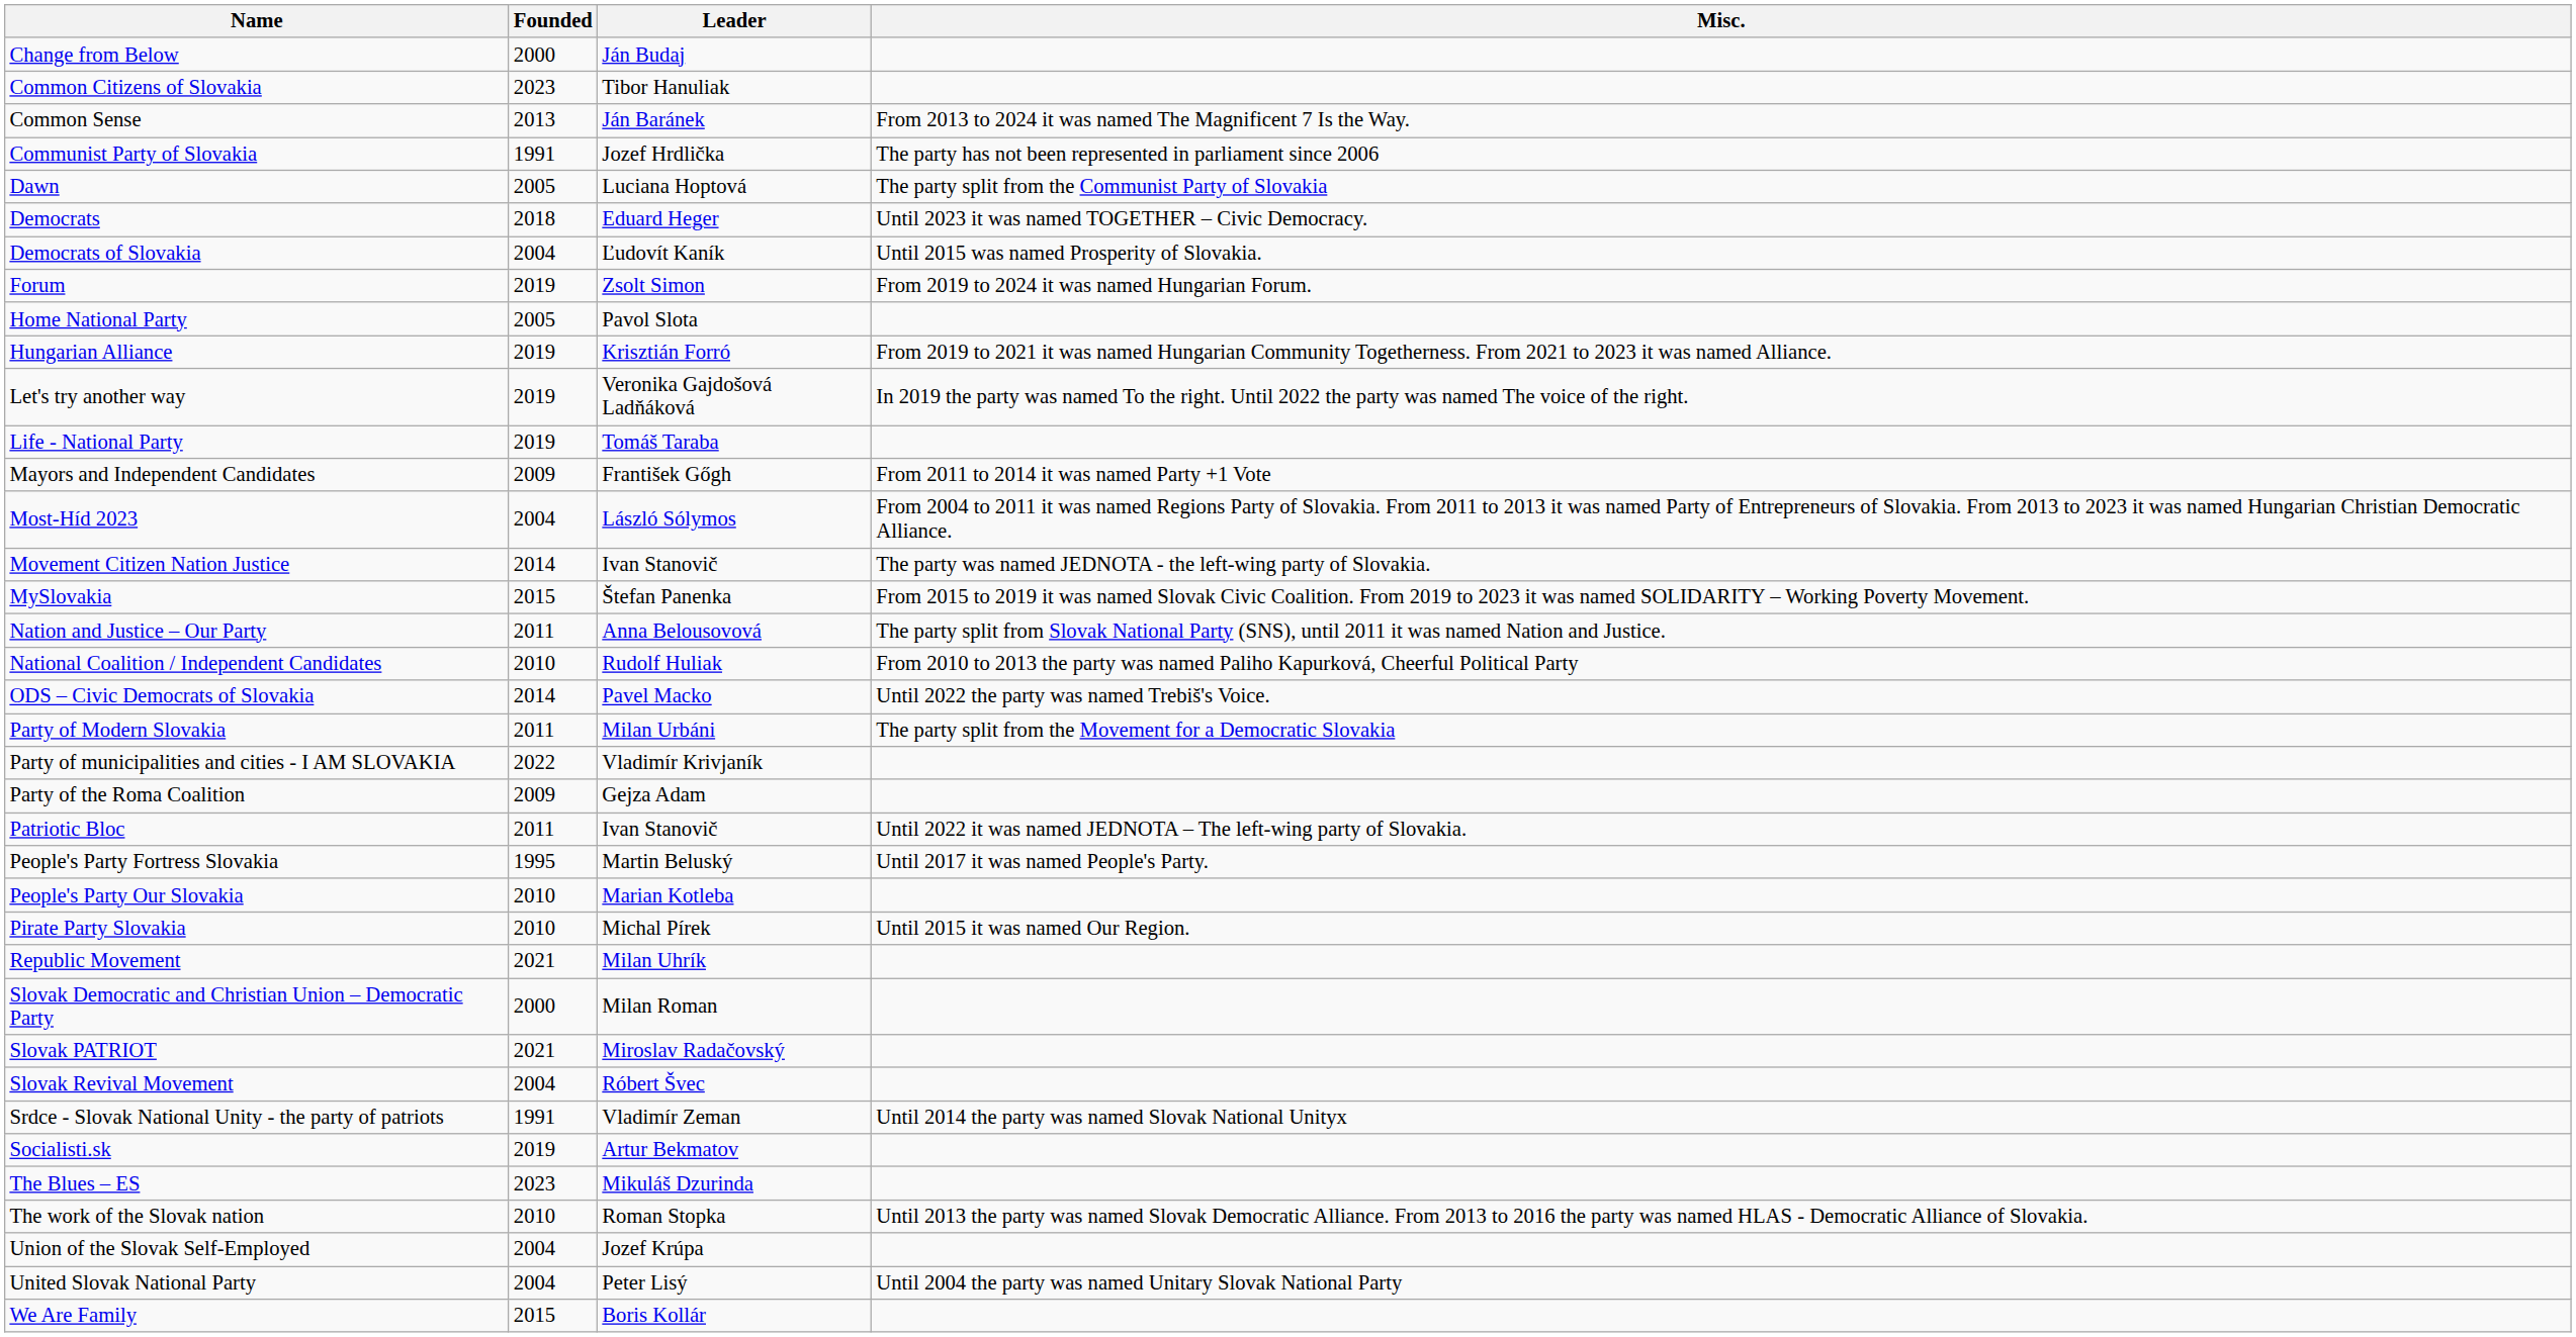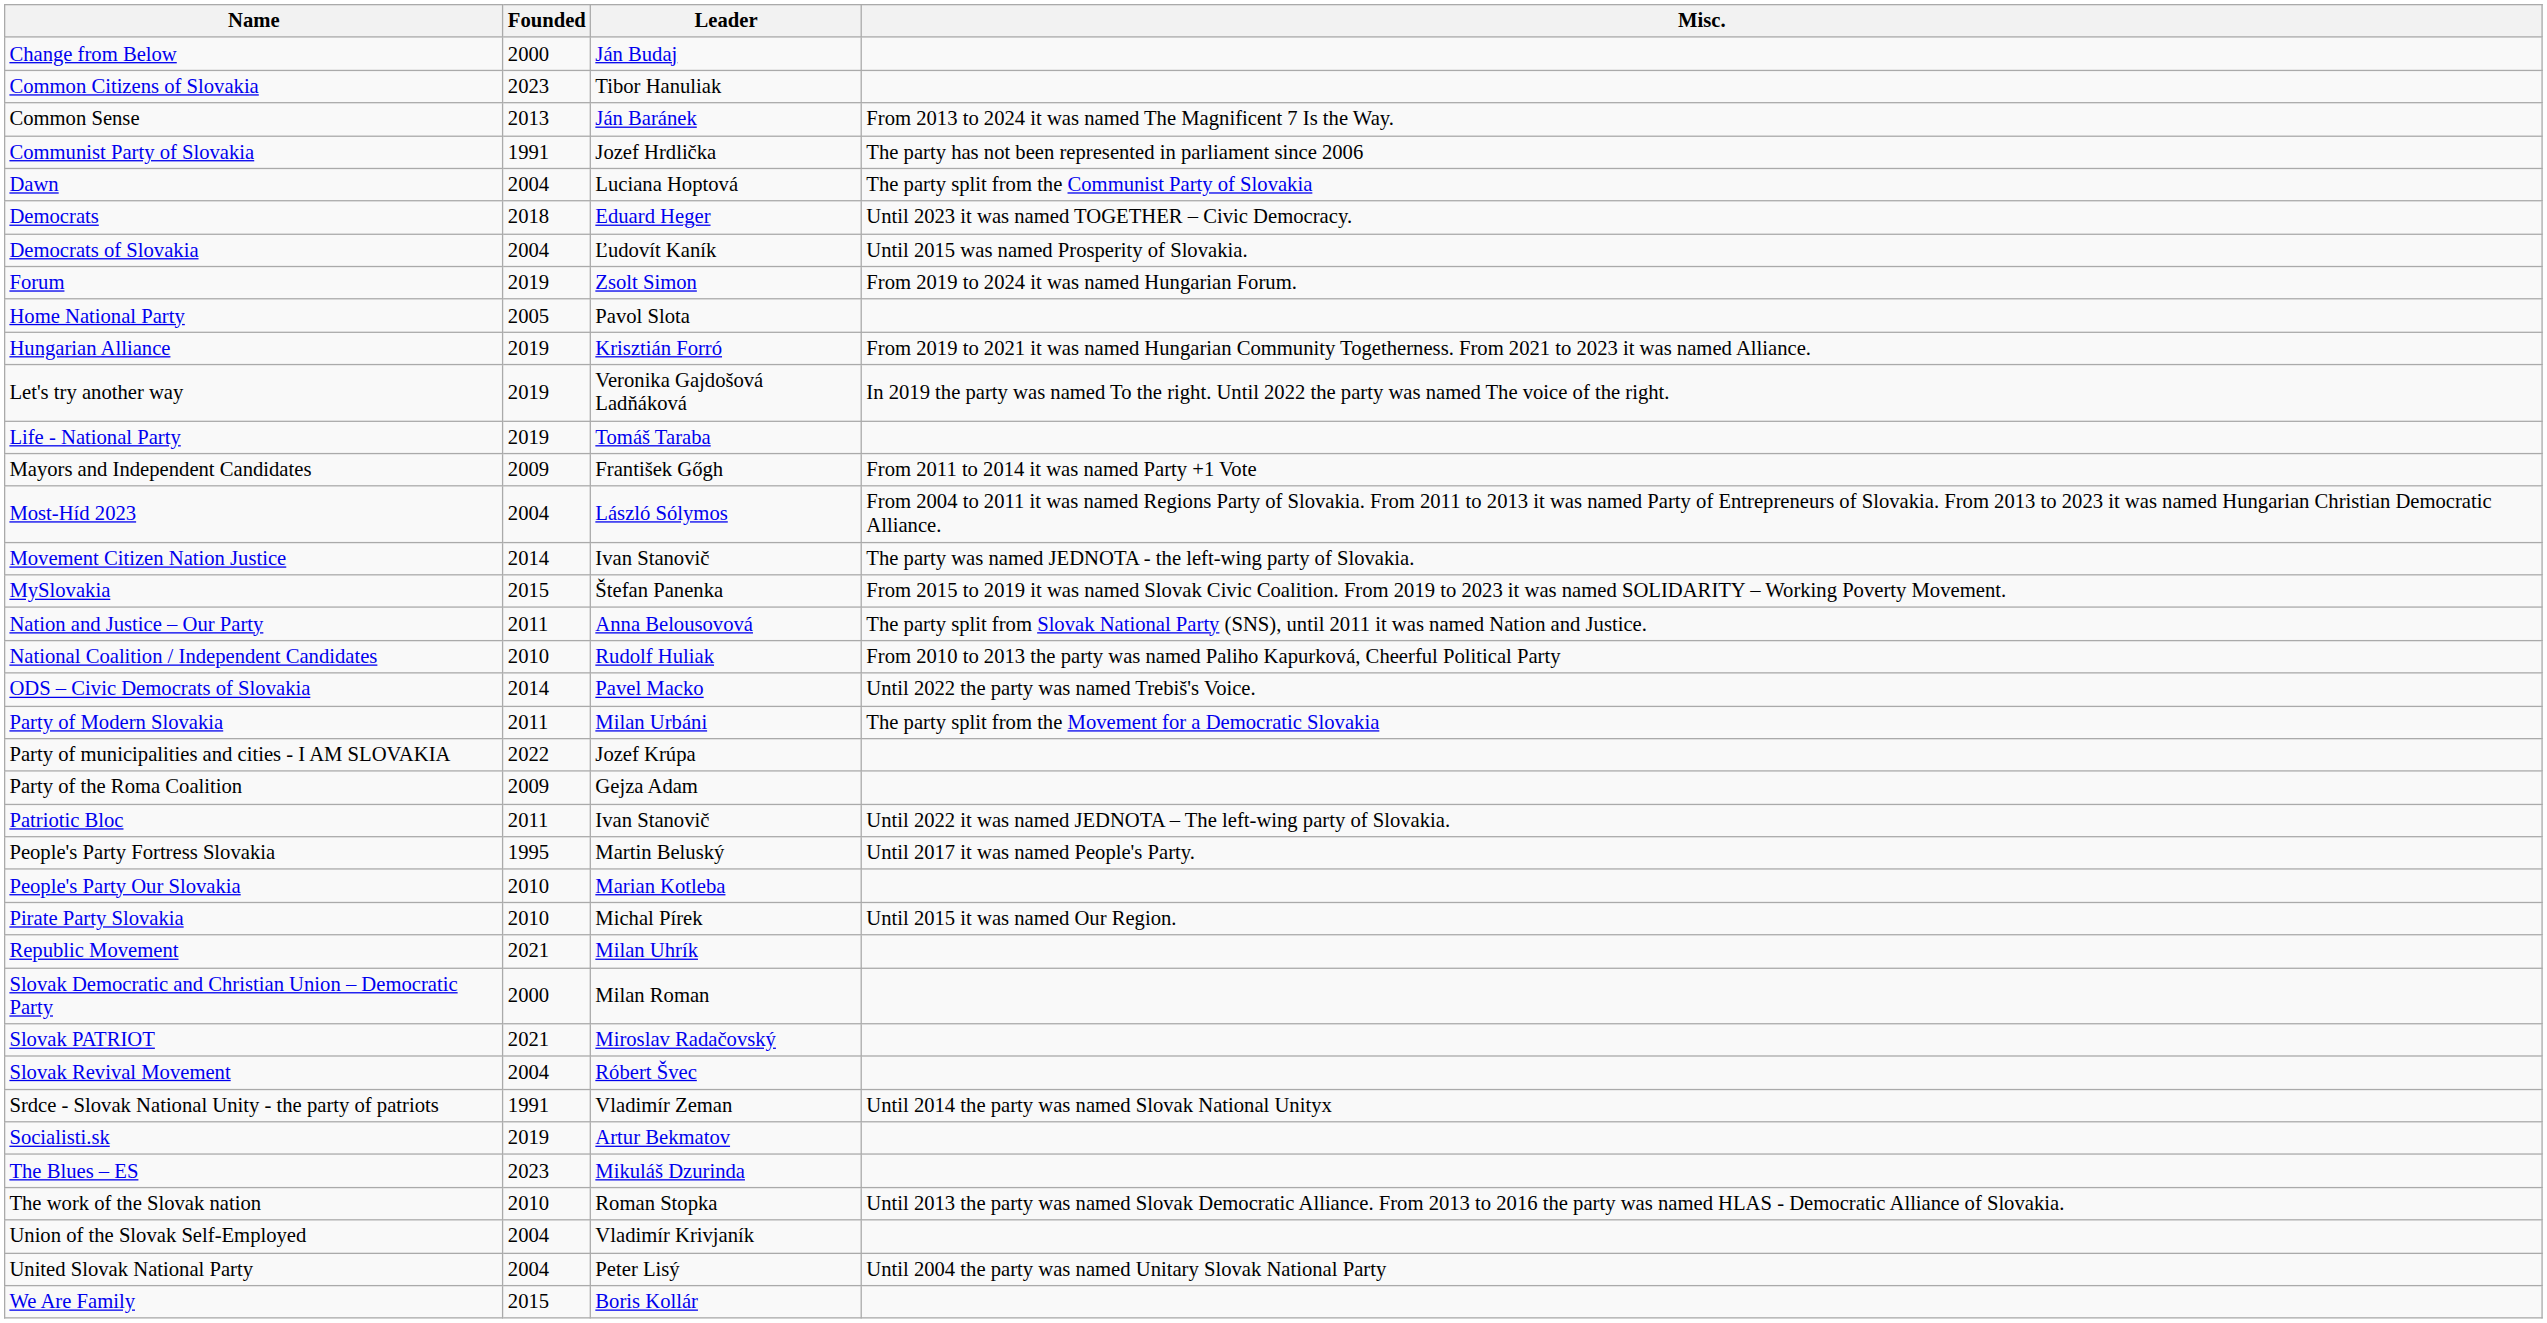Dawn | Founded: 2005 -> 2004
Party of municipalities and cities - I AM SLOVAKIA | Leader: Vladimír Krivjaník -> Jozef Krúpa
Union of the Slovak Self-Employed | Leader: Jozef Krúpa -> Vladimír Krivjaník
